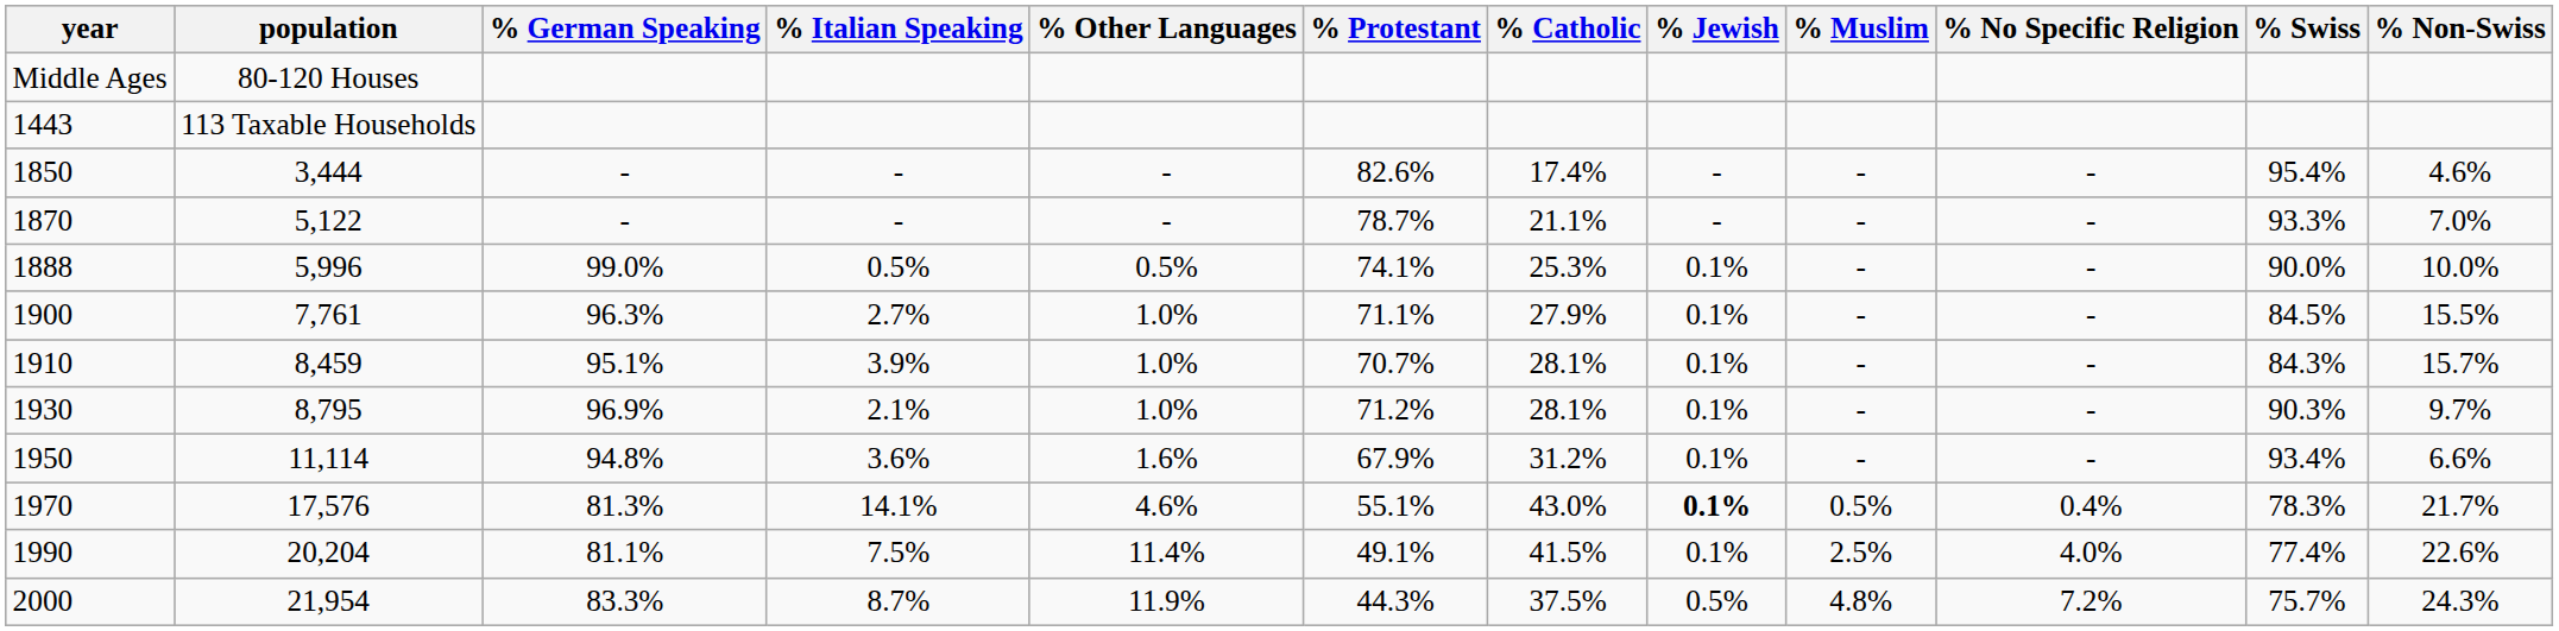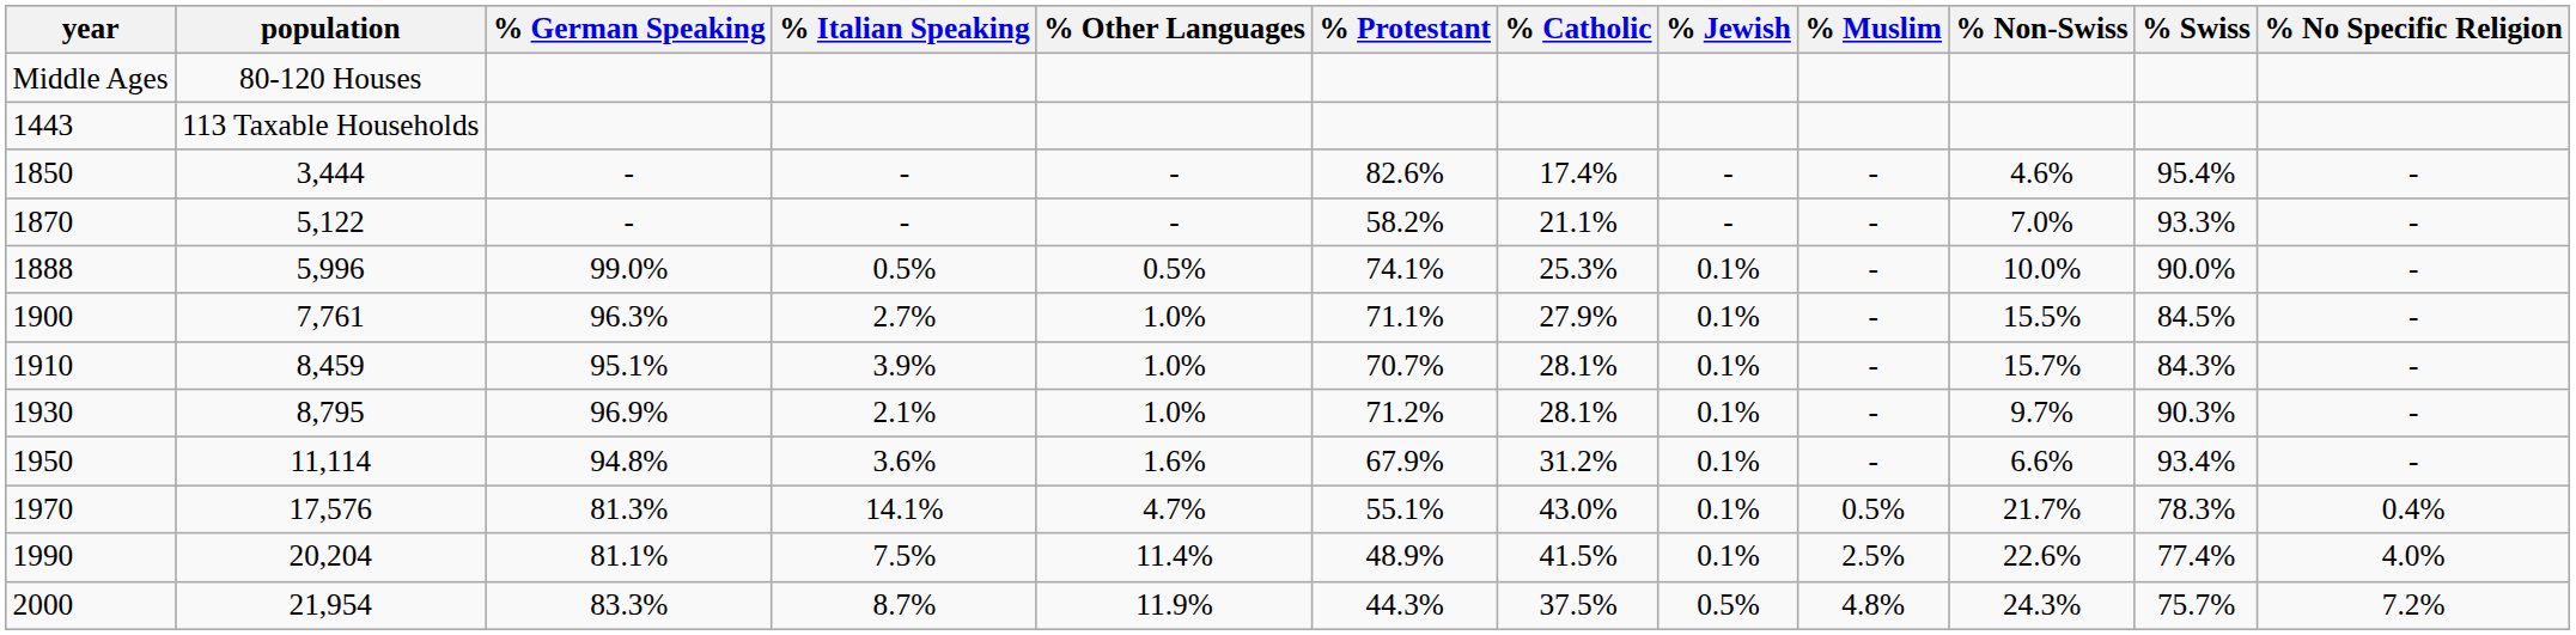columns swapped: % No Specific Religion <-> % Non-Swiss
1870 | % Protestant: 78.7% -> 58.2%
1970 | % Other Languages: 4.6% -> 4.7%
1970 | % Jewish: bold -> normal
1990 | % Protestant: 49.1% -> 48.9%
